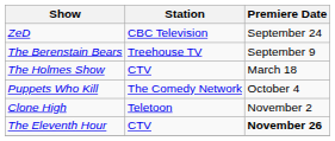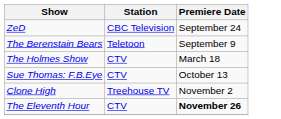The Berenstain Bears | Station: Treehouse TV -> Teletoon
- row: Puppets Who Kill | The Comedy Network | October 4
+ row: Sue Thomas: F.B.Eye | CTV | October 13
Clone High | Station: Teletoon -> Treehouse TV
